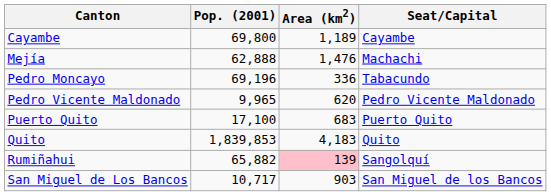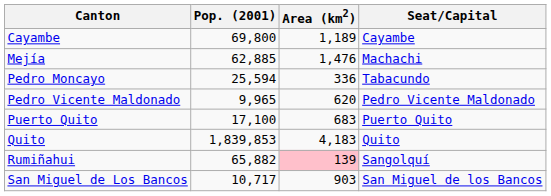Mejía | Pop. (2001): 62,888 -> 62,885
Pedro Moncayo | Pop. (2001): 69,196 -> 25,594
